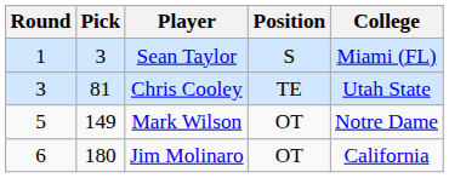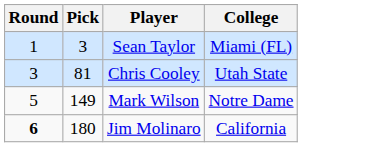- column: Position | S | TE | OT | OT
Jim Molinaro | Round: normal -> bold
